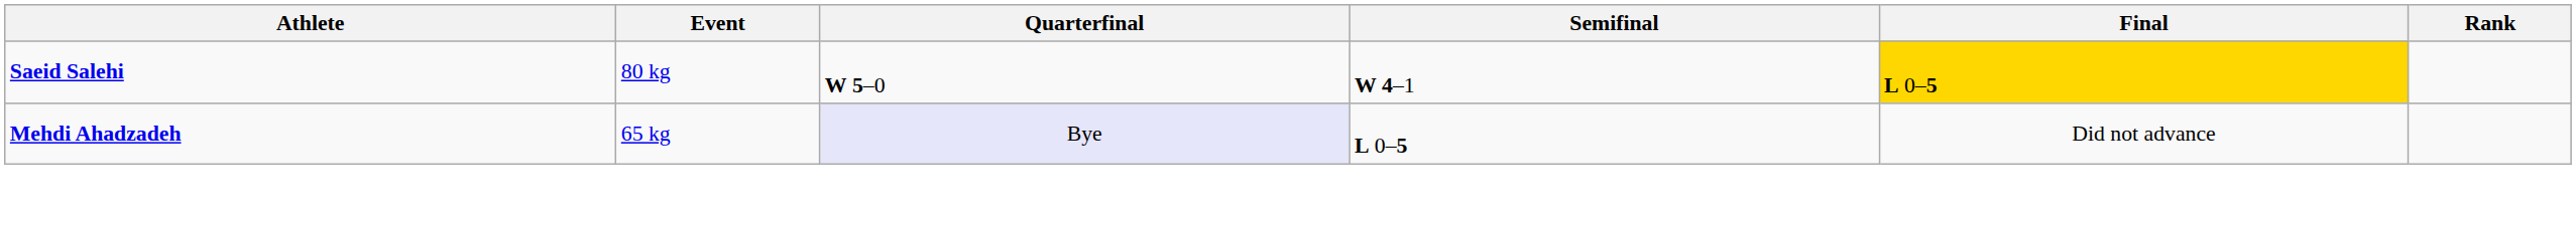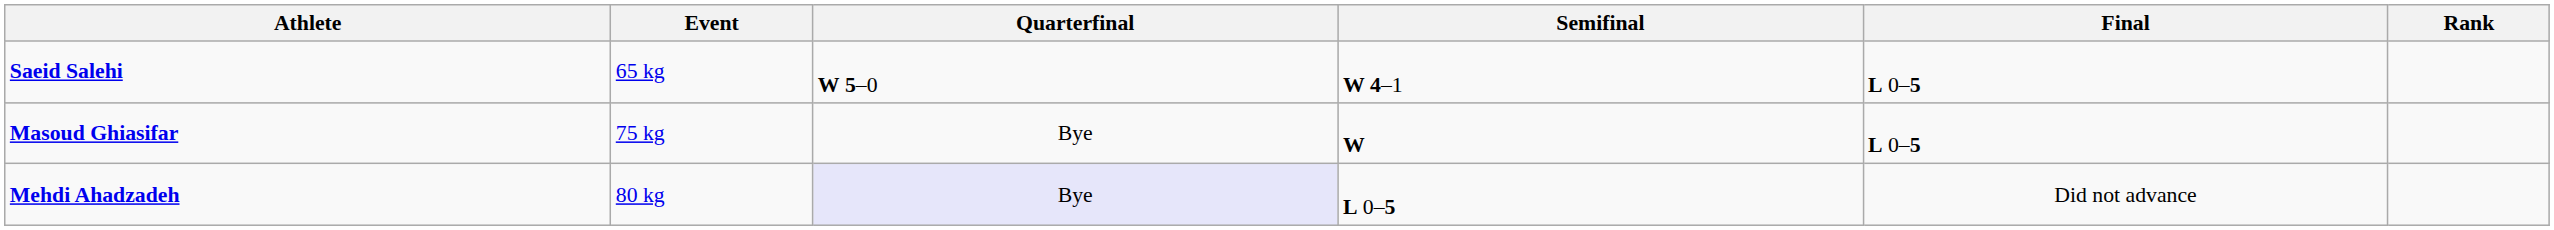Saeid Salehi | Event: 80 kg -> 65 kg
Saeid Salehi | Final: gold background -> no background
+ row: Masoud Ghiasifar | 75 kg | Bye | W | L 0–5
Mehdi Ahadzadeh | Event: 65 kg -> 80 kg
